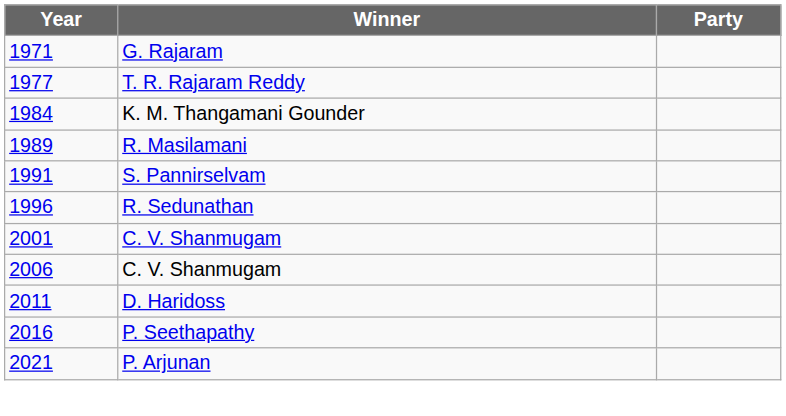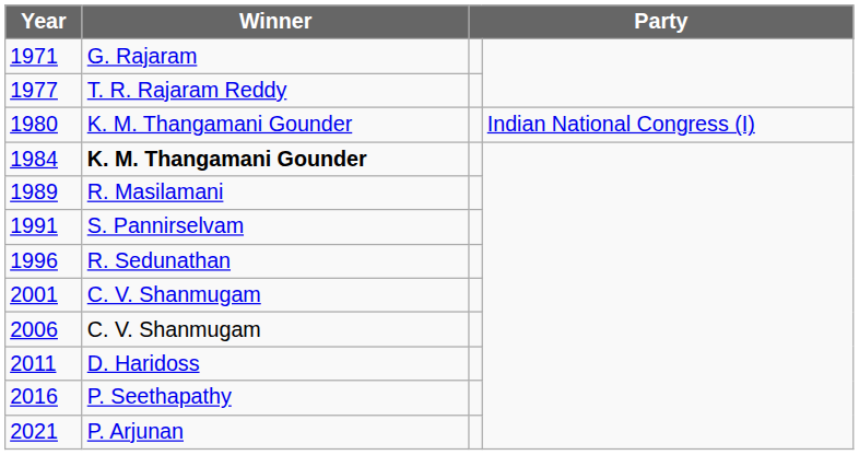+ row: 1980 | K. M. Thangamani Gounder | Indian National Congress (I)
1984 | Winner: normal -> bold
